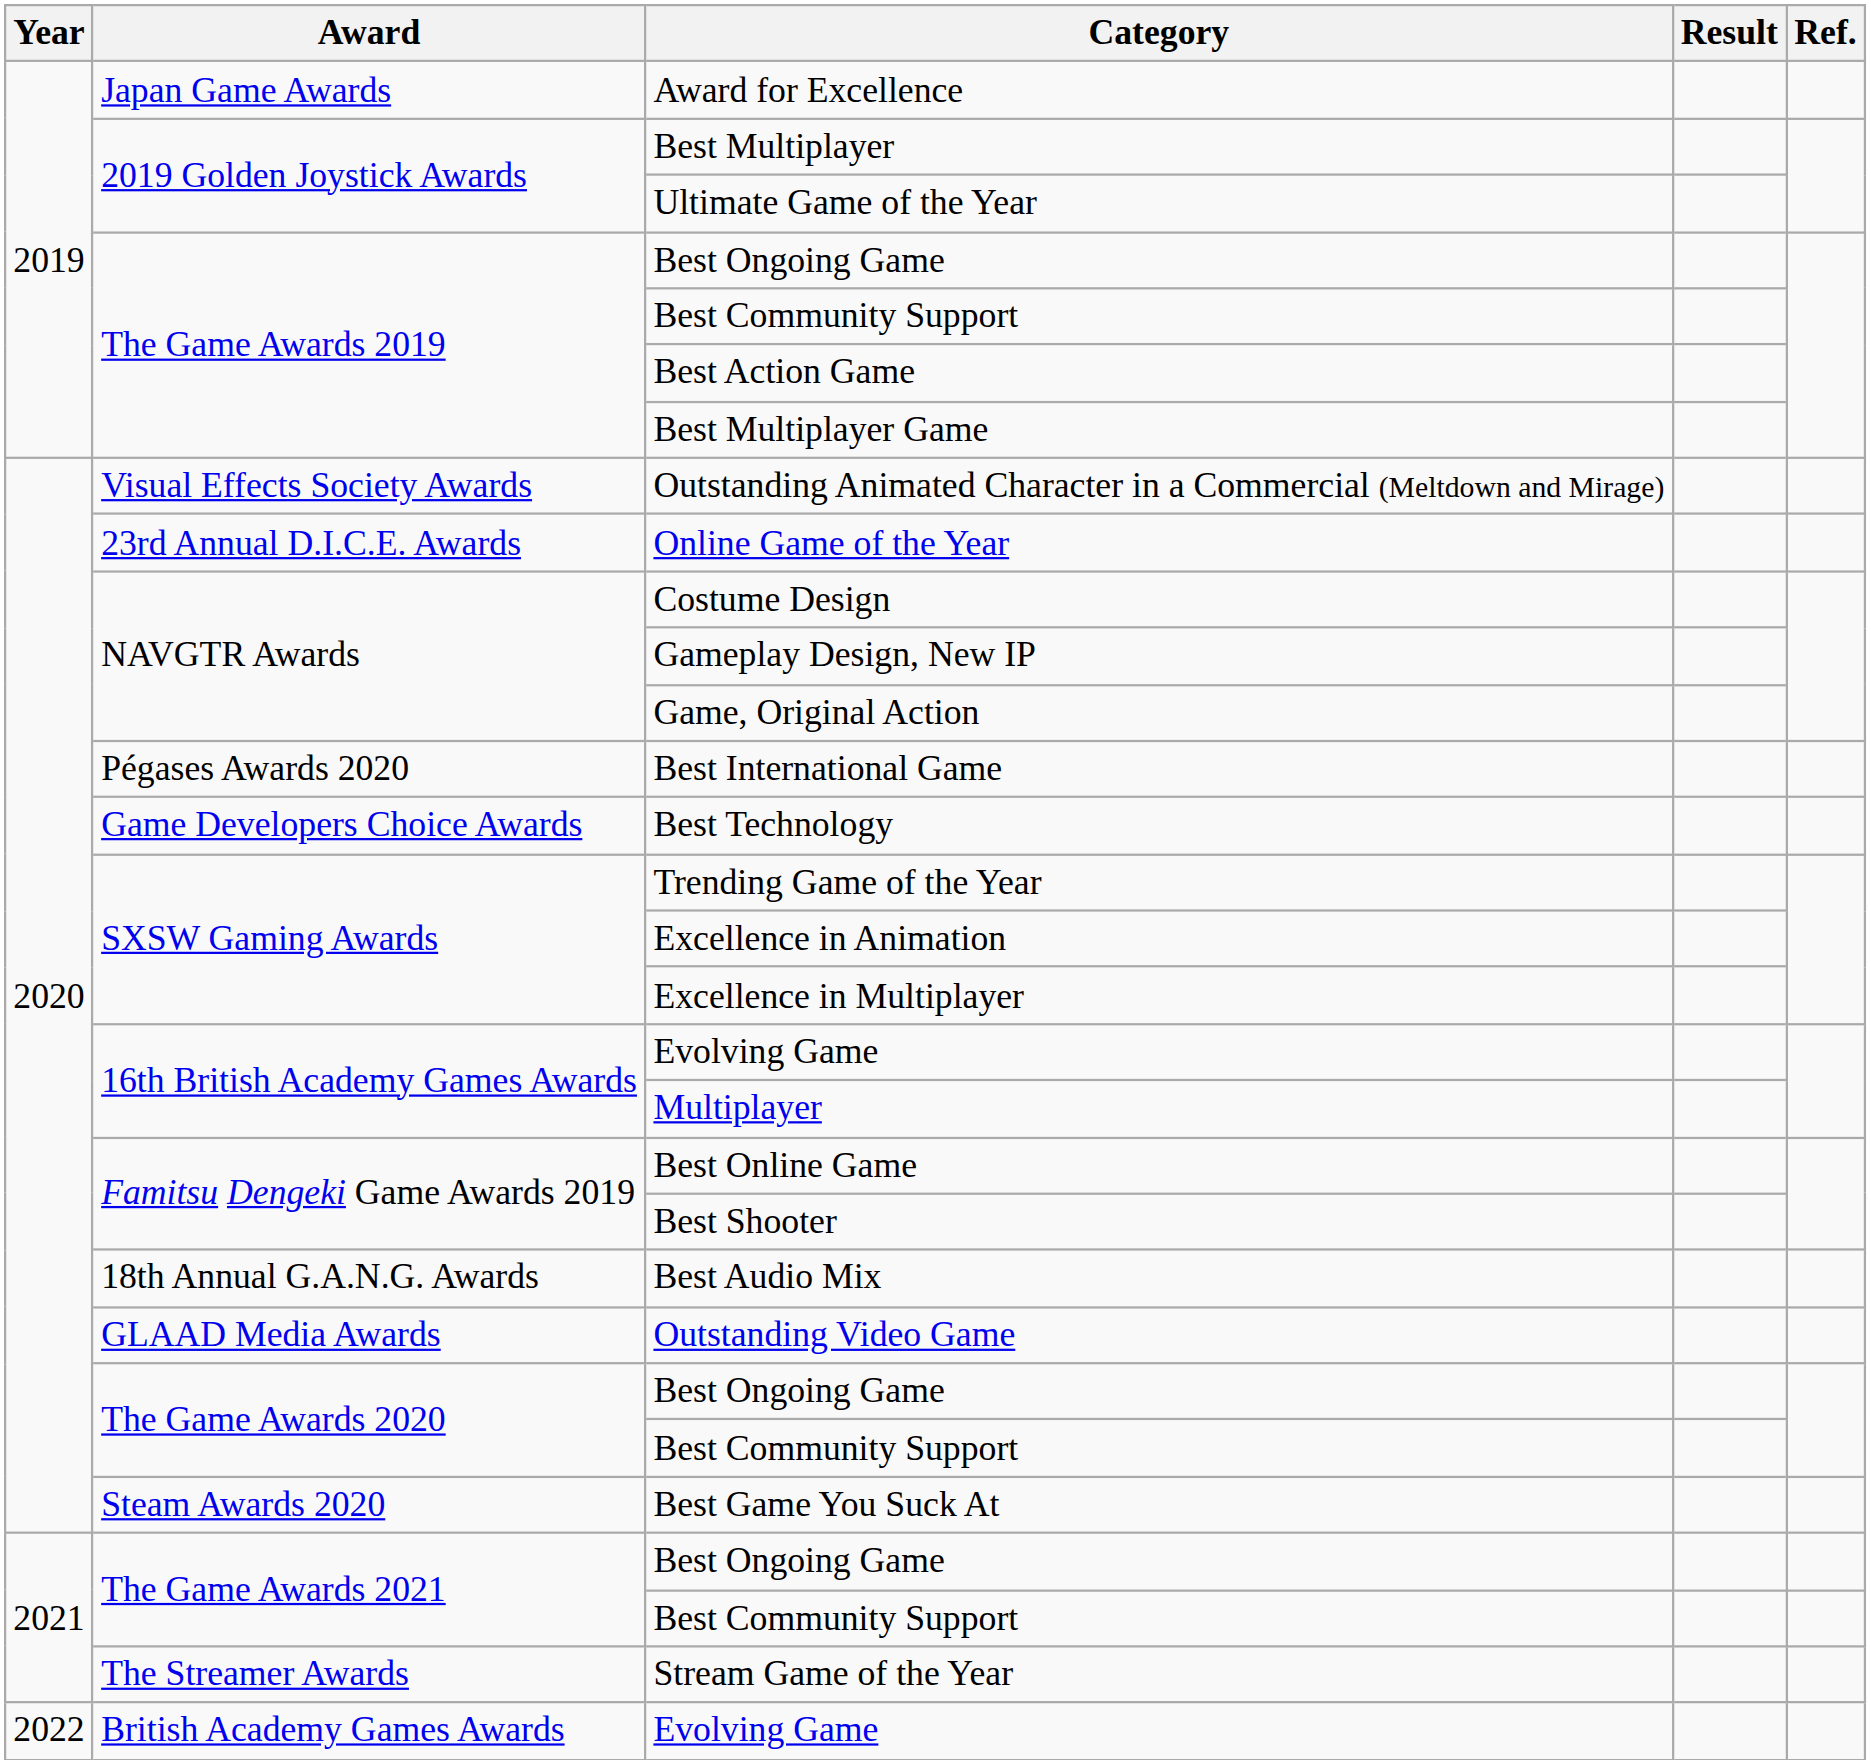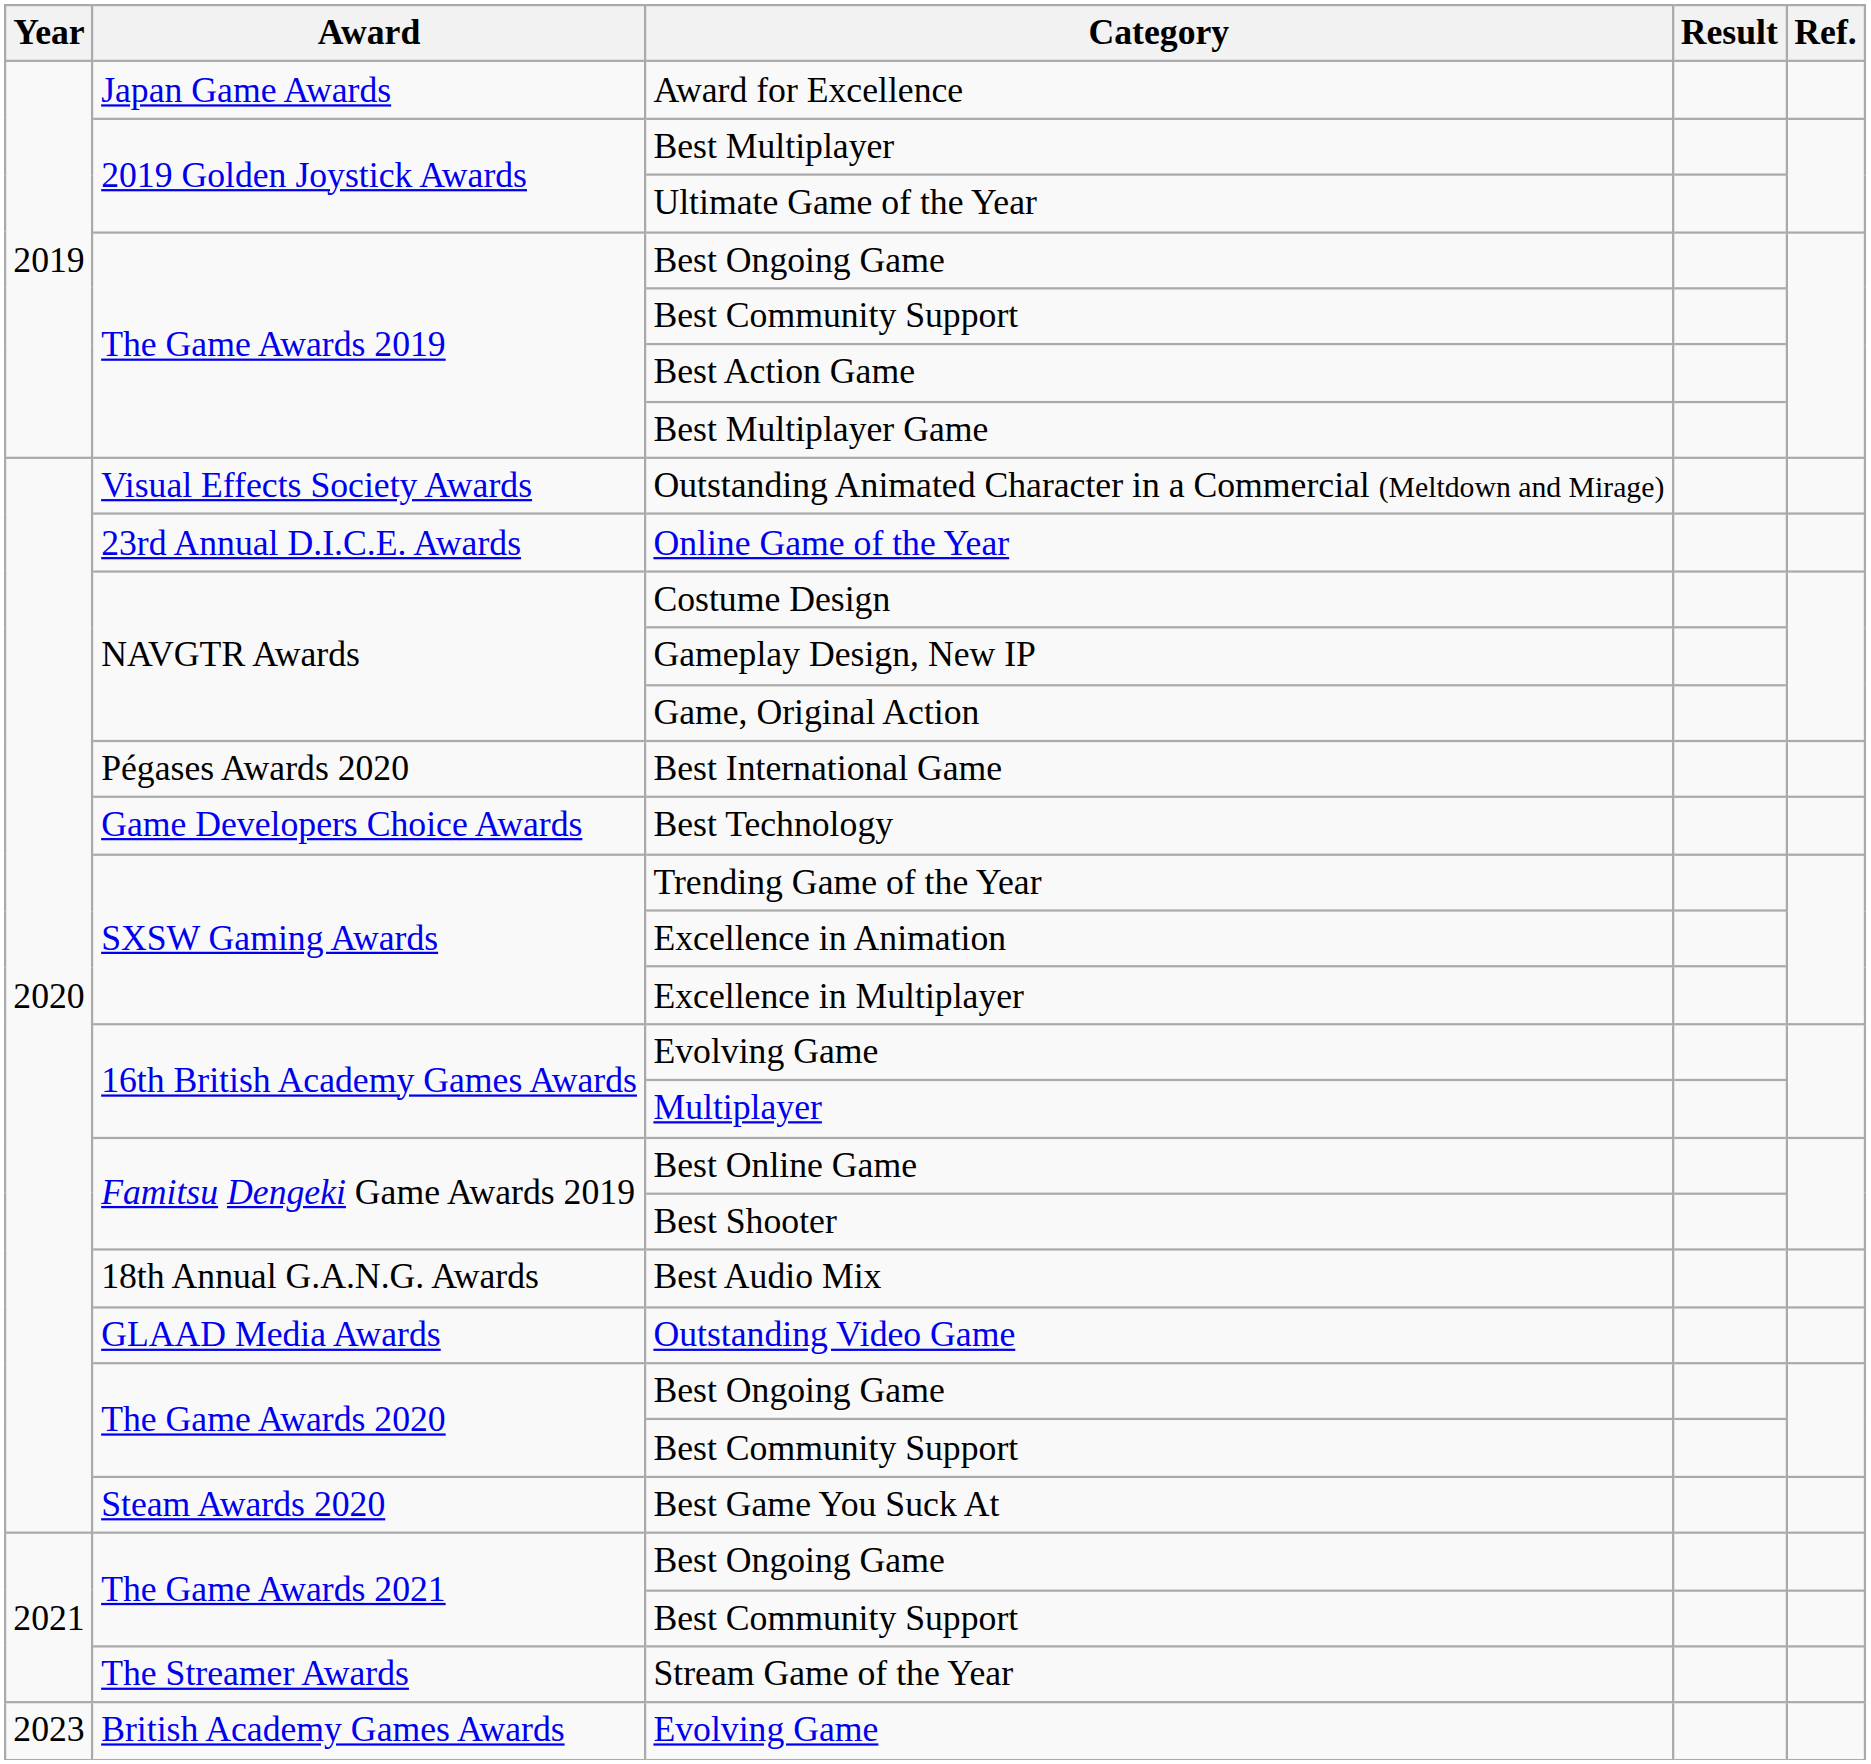British Academy Games Awards / Evolving Game | Year: 2022 -> 2023
